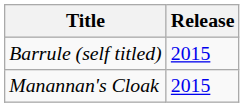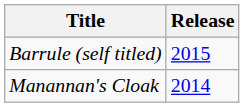Manannan's Cloak | Release: 2015 -> 2014
